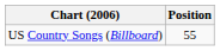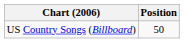US Country Songs (Billboard) | Position: 55 -> 50
